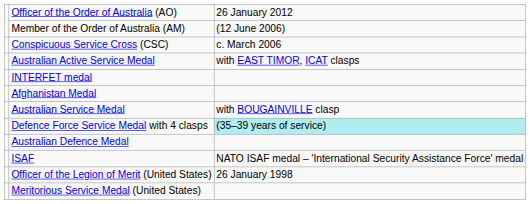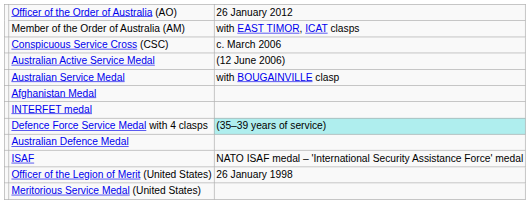Member of the Order of Australia (AM) | column 3: (12 June 2006) -> with EAST TIMOR, ICAT clasps
Australian Active Service Medal | column 3: with EAST TIMOR, ICAT clasps -> (12 June 2006)
rows swapped: INTERFET medal <-> Australian Service Medal
